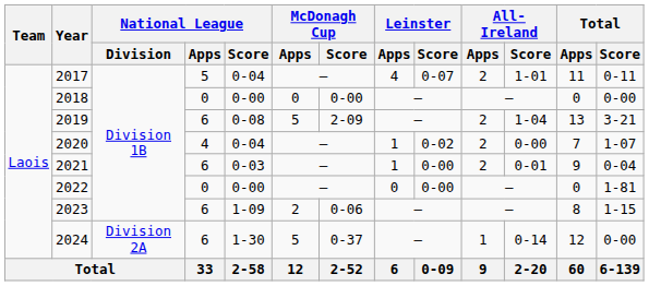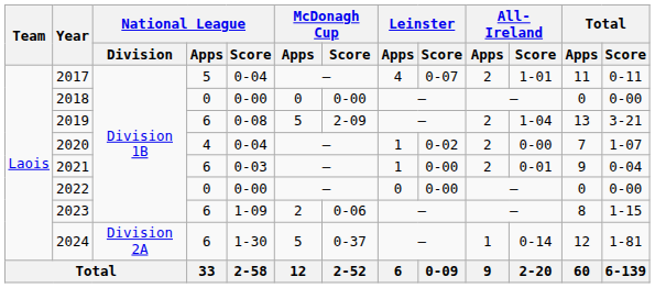2022 | Total / Score: 1-81 -> 0-00
2024 | Total / Score: 0-00 -> 1-81
